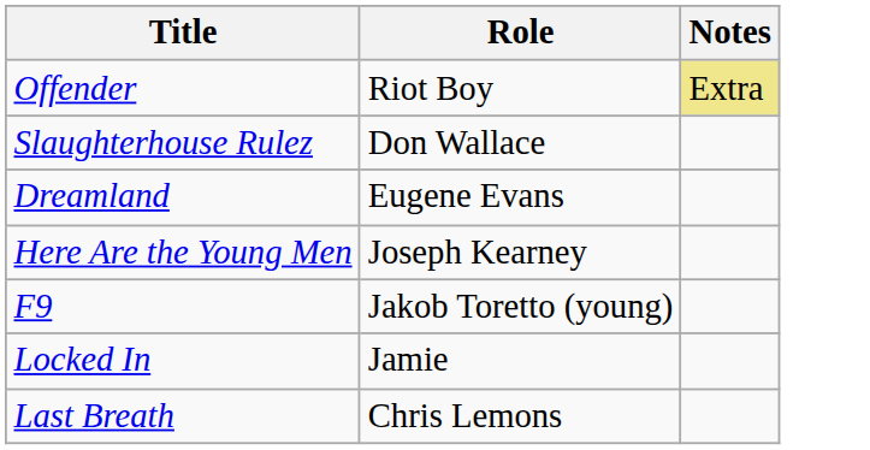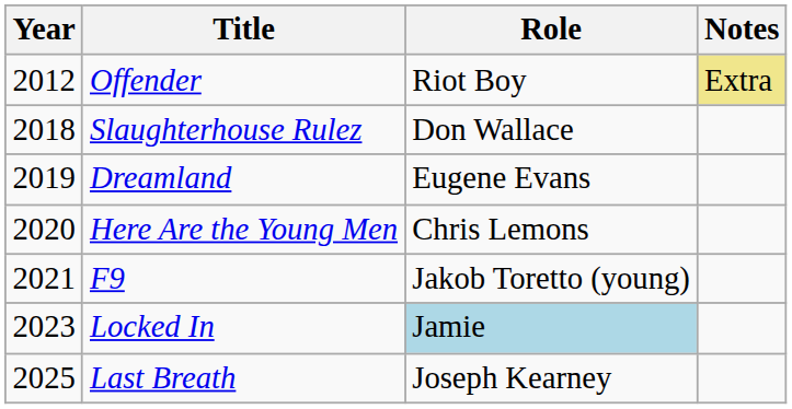+ column: Year | 2012 | 2018 | 2019 | 2020 | 2021 | 2023 | 2025
Here Are the Young Men | Role: Joseph Kearney -> Chris Lemons
Locked In | Role: no background -> lightblue background
Last Breath | Role: Chris Lemons -> Joseph Kearney
